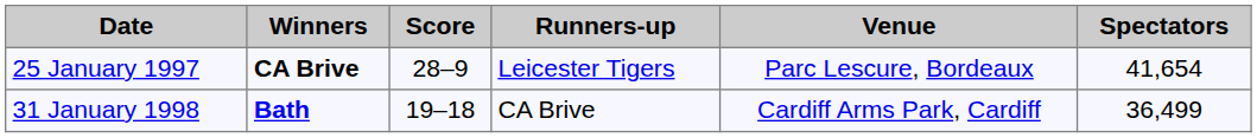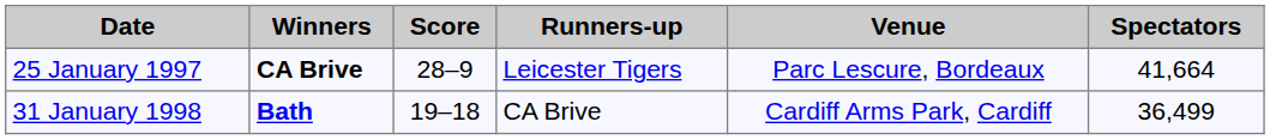25 January 1997 | Spectators: 41,654 -> 41,664
